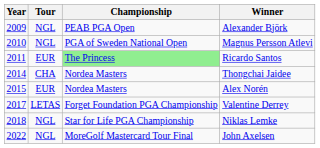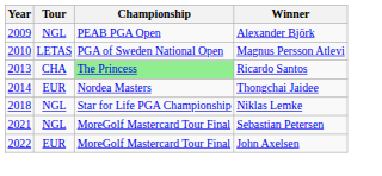Magnus Persson Atlevi | Tour: NGL -> LETAS
Ricardo Santos | Year: 2011 -> 2013
Ricardo Santos | Tour: EUR -> CHA
Thongchai Jaidee | Tour: CHA -> EUR
- row: 2015 | EUR | Nordea Masters | Alex Norén
- row: 2017 | LETAS | Forget Foundation PGA Championship | Valentine Derrey
+ row: 2021 | NGL | MoreGolf Mastercard Tour Final | Sebastian Petersen
John Axelsen | Tour: NGL -> EUR
